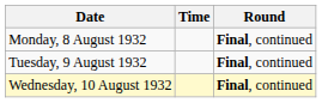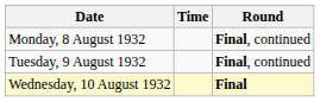Wednesday, 10 August 1932 | Round: Final, continued -> Final
